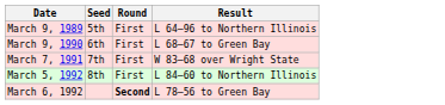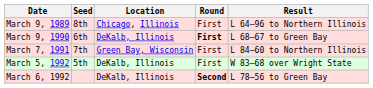+ column: Location | Chicago, Illinois | DeKalb, Illinois | Green Bay, Wisconsin | DeKalb, Illinois | DeKalb, Illinois
March 9, 1989 | Seed: 5th -> 8th
March 9, 1990 | Round: normal -> bold
March 7, 1991 | Result: W 83–68 over Wright State -> L 84–60 to Northern Illinois
March 5, 1992 | Seed: 8th -> 5th
March 5, 1992 | Result: L 84–60 to Northern Illinois -> W 83–68 over Wright State
